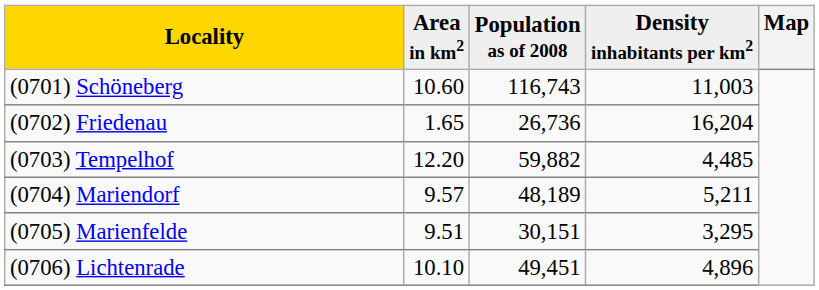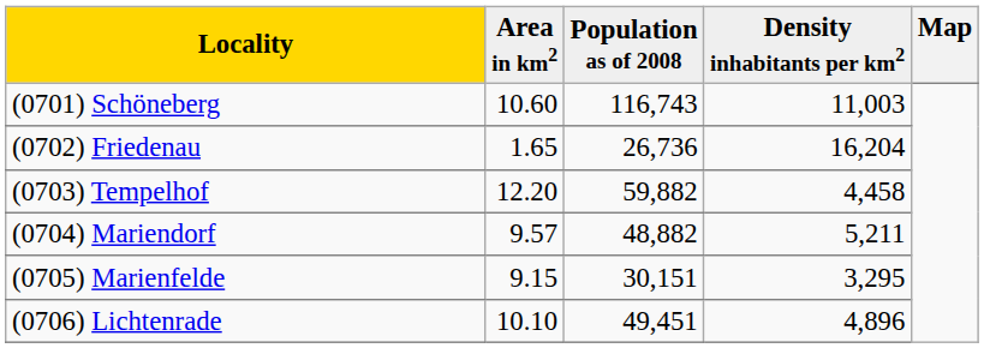(0703) Tempelhof | Density inhabitants per km2: 4,485 -> 4,458
(0704) Mariendorf | Population as of 2008: 48,189 -> 48,882
(0705) Marienfelde | Area in km2: 9.51 -> 9.15
